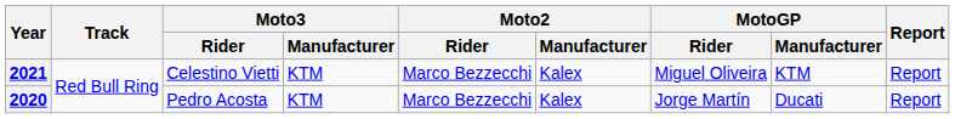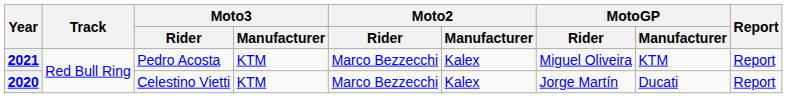2021 | Moto3 / Rider: Celestino Vietti -> Pedro Acosta
2020 | Moto3 / Rider: Pedro Acosta -> Celestino Vietti
